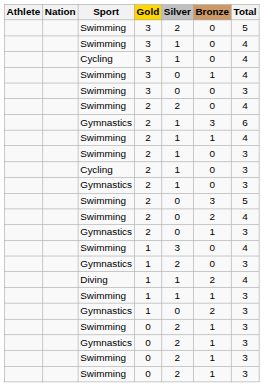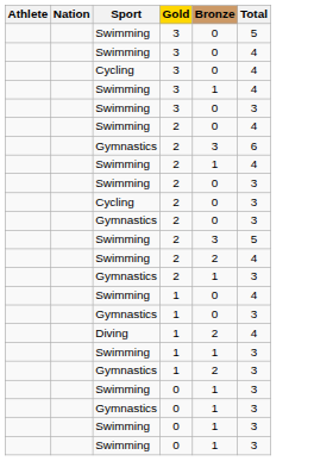- column: Silver | 2 | 1 | 1 | 0 | 0 | 2 | 1 | 1 | 1 | 1 | 1 | 0 | 0 | 0 | 3 | 2 | 1 | 1 | 0 | 2 | 2 | 2 | 2
